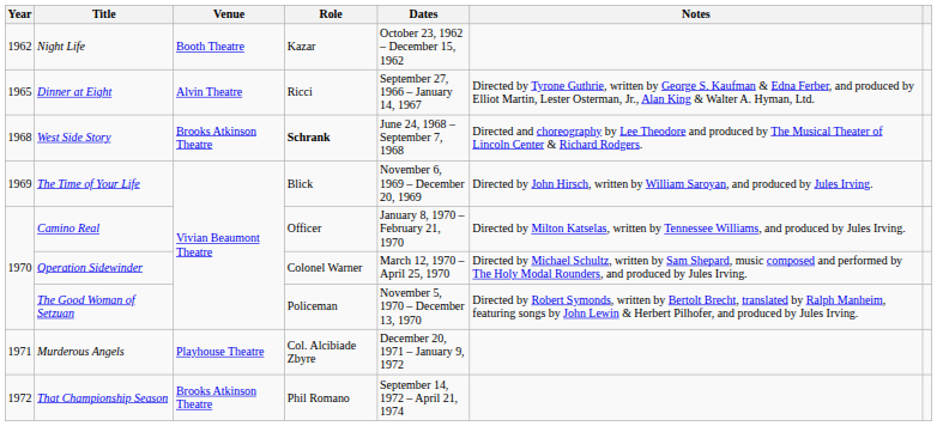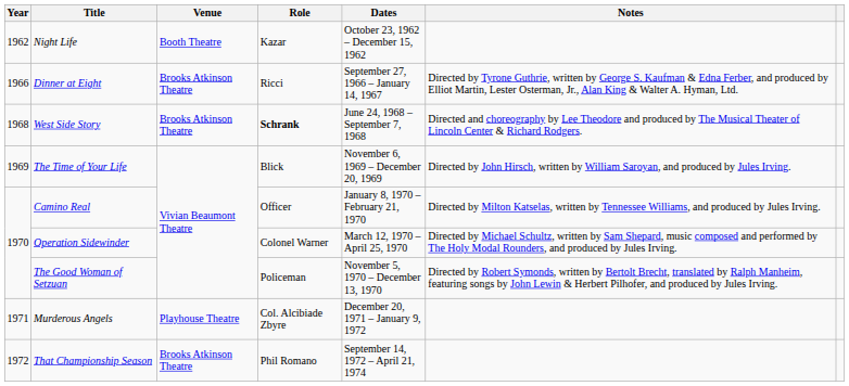Dinner at Eight | Year: 1965 -> 1966
Dinner at Eight | Venue: Alvin Theatre -> Brooks Atkinson Theatre
